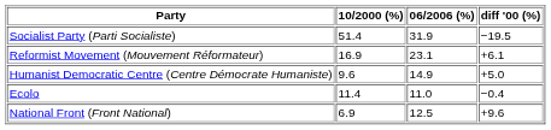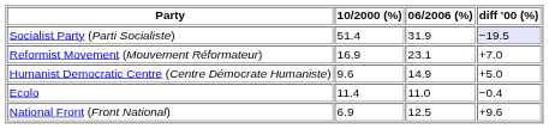Socialist Party (Parti Socialiste) | diff '00 (%): no background -> lavender background
Reformist Movement (Mouvement Réformateur) | diff '00 (%): +6.1 -> +7.0
